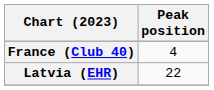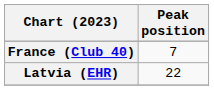France (Club 40) | Peak position: 4 -> 7
